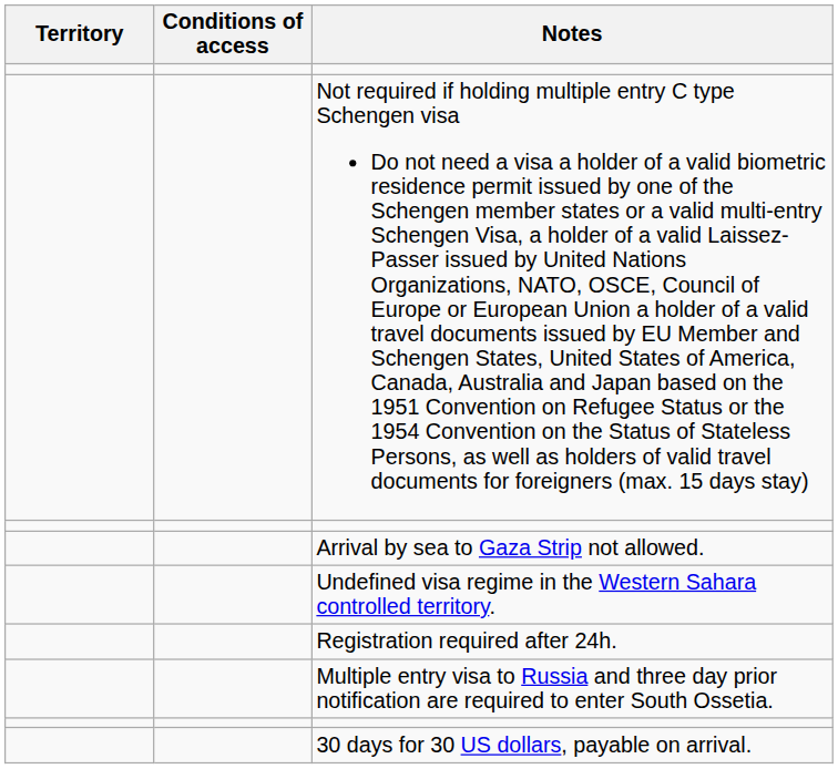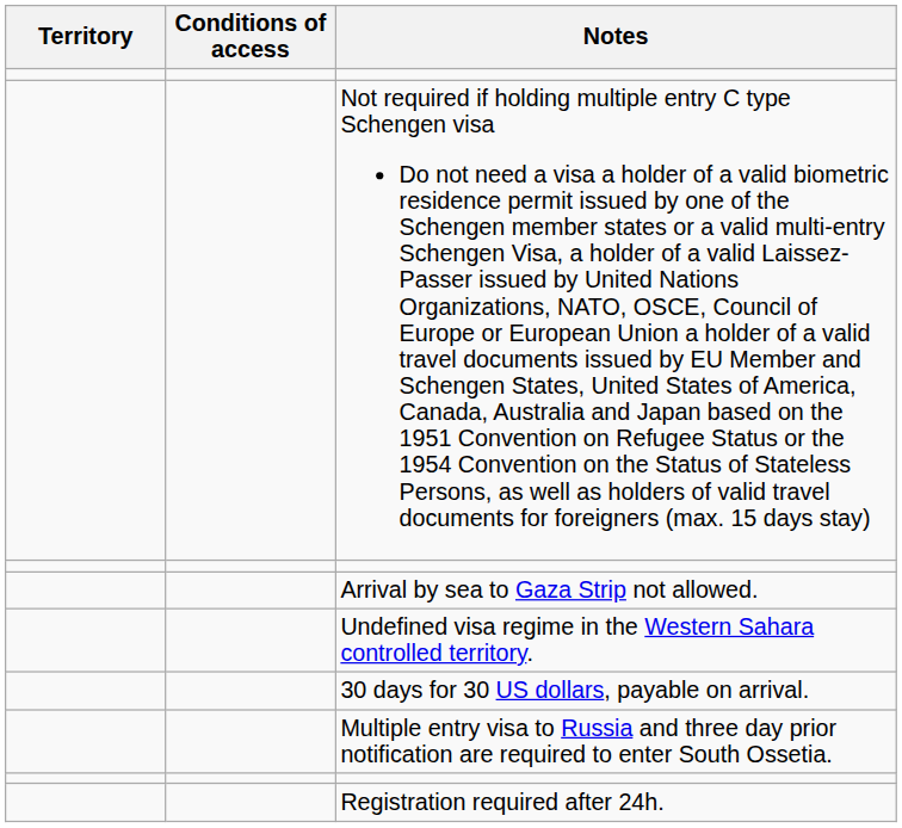rows swapped: 30 days for 30 US dollars, payable on arrival. <-> Registration required after 24h.
